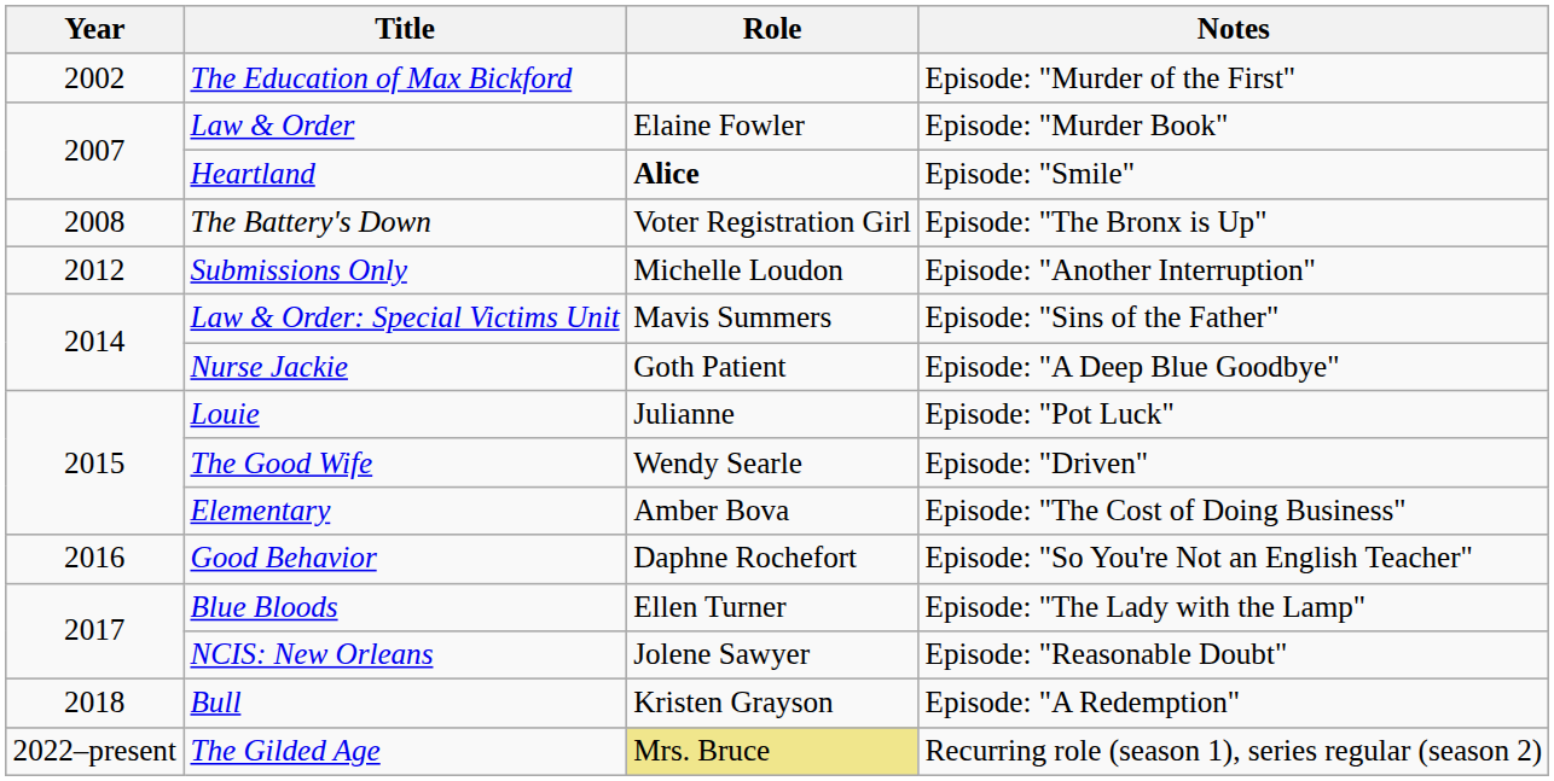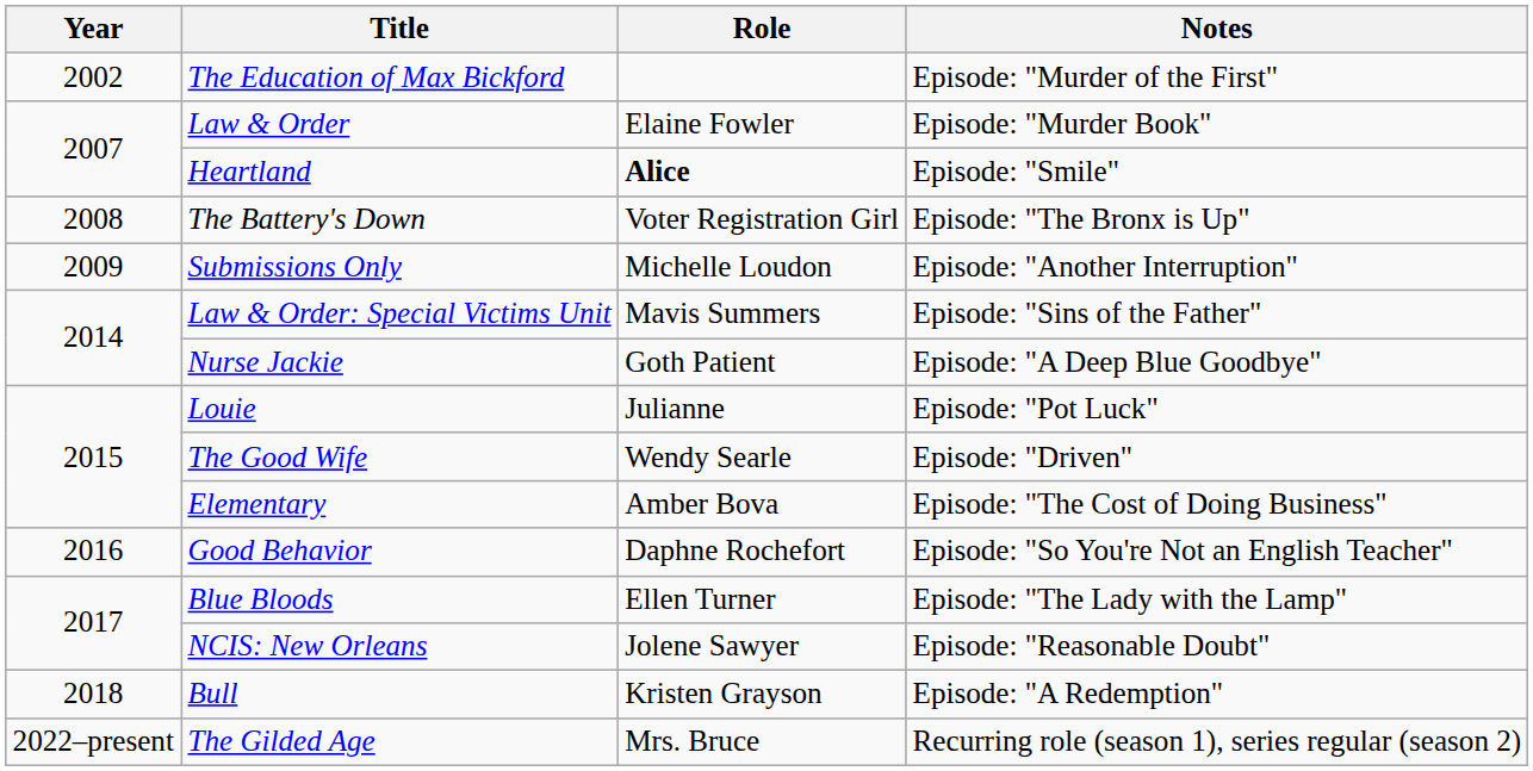Submissions Only | Year: 2012 -> 2009
The Gilded Age | Role: khaki background -> no background
